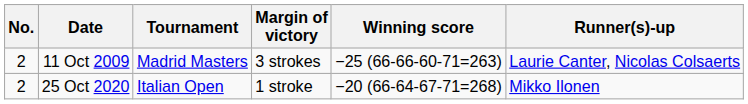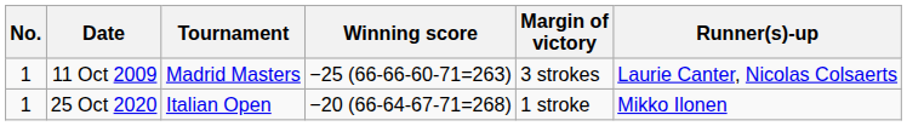columns swapped: Winning score <-> Margin of victory
11 Oct 2009 | No.: 2 -> 1
25 Oct 2020 | No.: 2 -> 1
